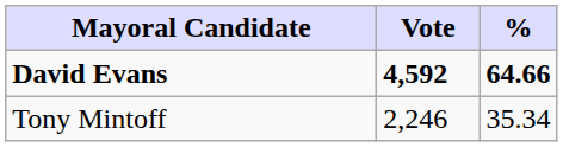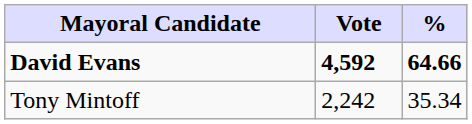Tony Mintoff | Vote: 2,246 -> 2,242
